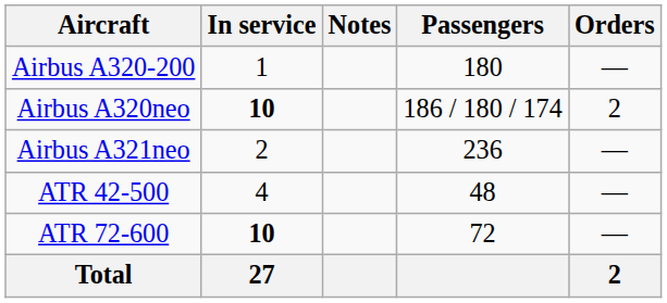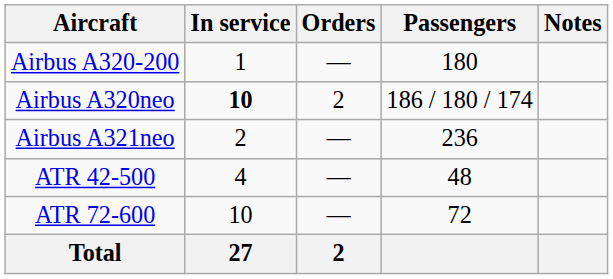columns swapped: Orders <-> Notes
ATR 72-600 | In service: bold -> normal
